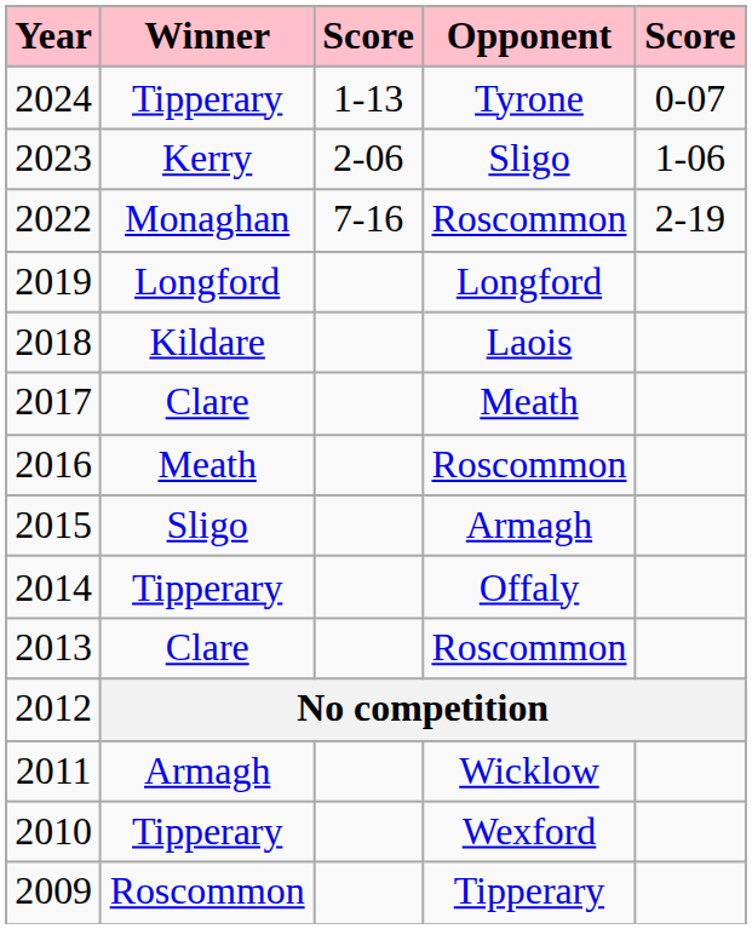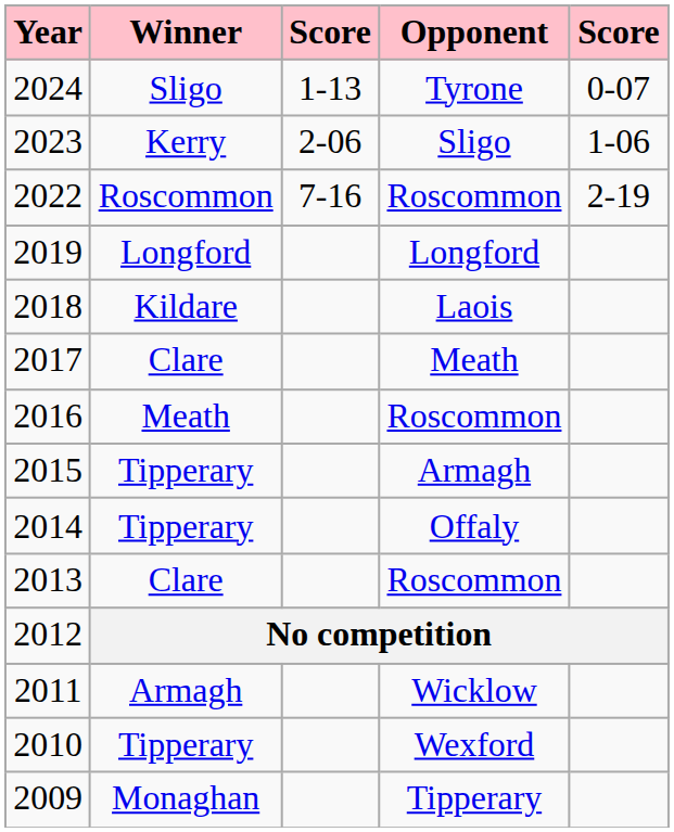2024 | Winner: Tipperary -> Sligo
2022 | Winner: Monaghan -> Roscommon
2015 | Winner: Sligo -> Tipperary
2009 | Winner: Roscommon -> Monaghan
